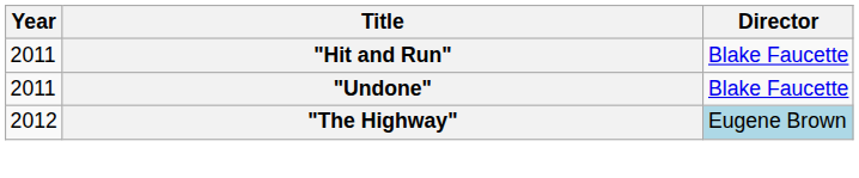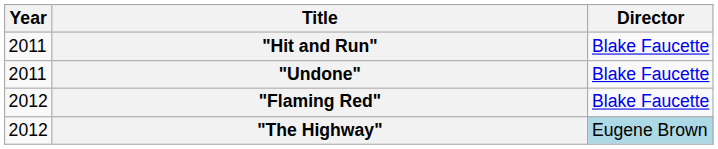+ row: 2012 | "Flaming Red" | Blake Faucette
